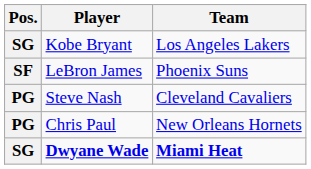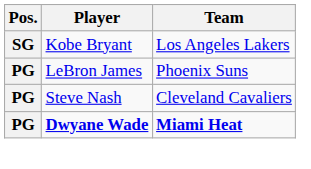LeBron James | Pos.: SF -> PG
- row: PG | Chris Paul | New Orleans Hornets
Dwyane Wade | Pos.: SG -> PG
